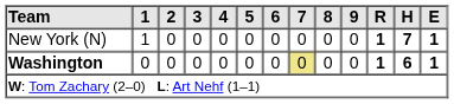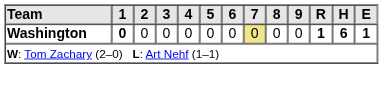- row: New York (N) | 1 | 0 | 0 | 0 | 0 | 0 | 0 | 0 | 0 | 1 | 7 | 1
Washington | 1: normal -> bold
